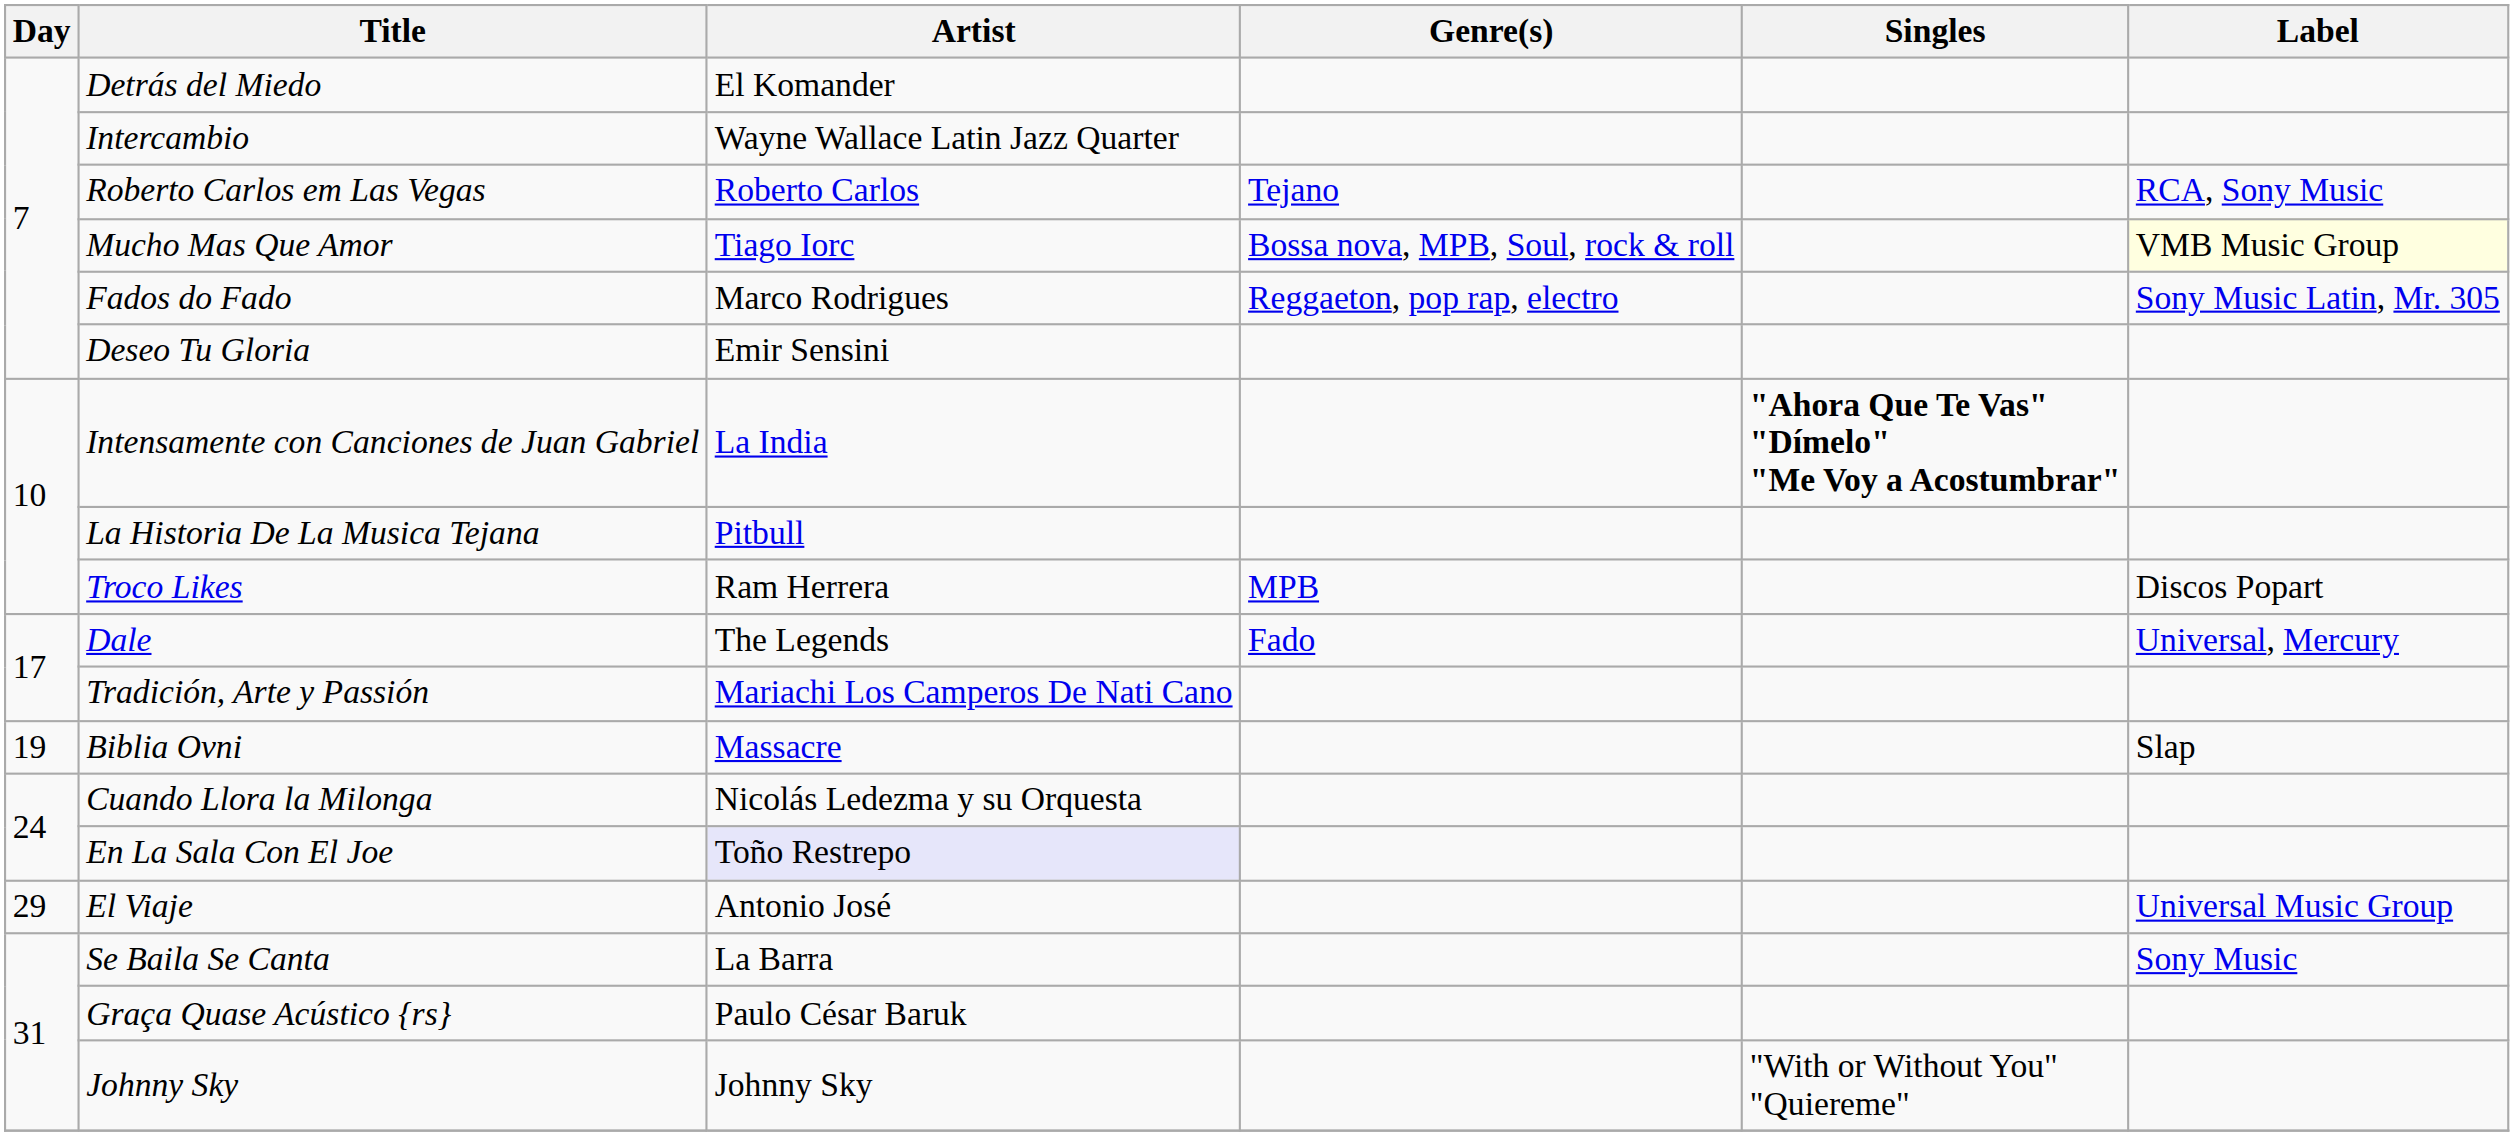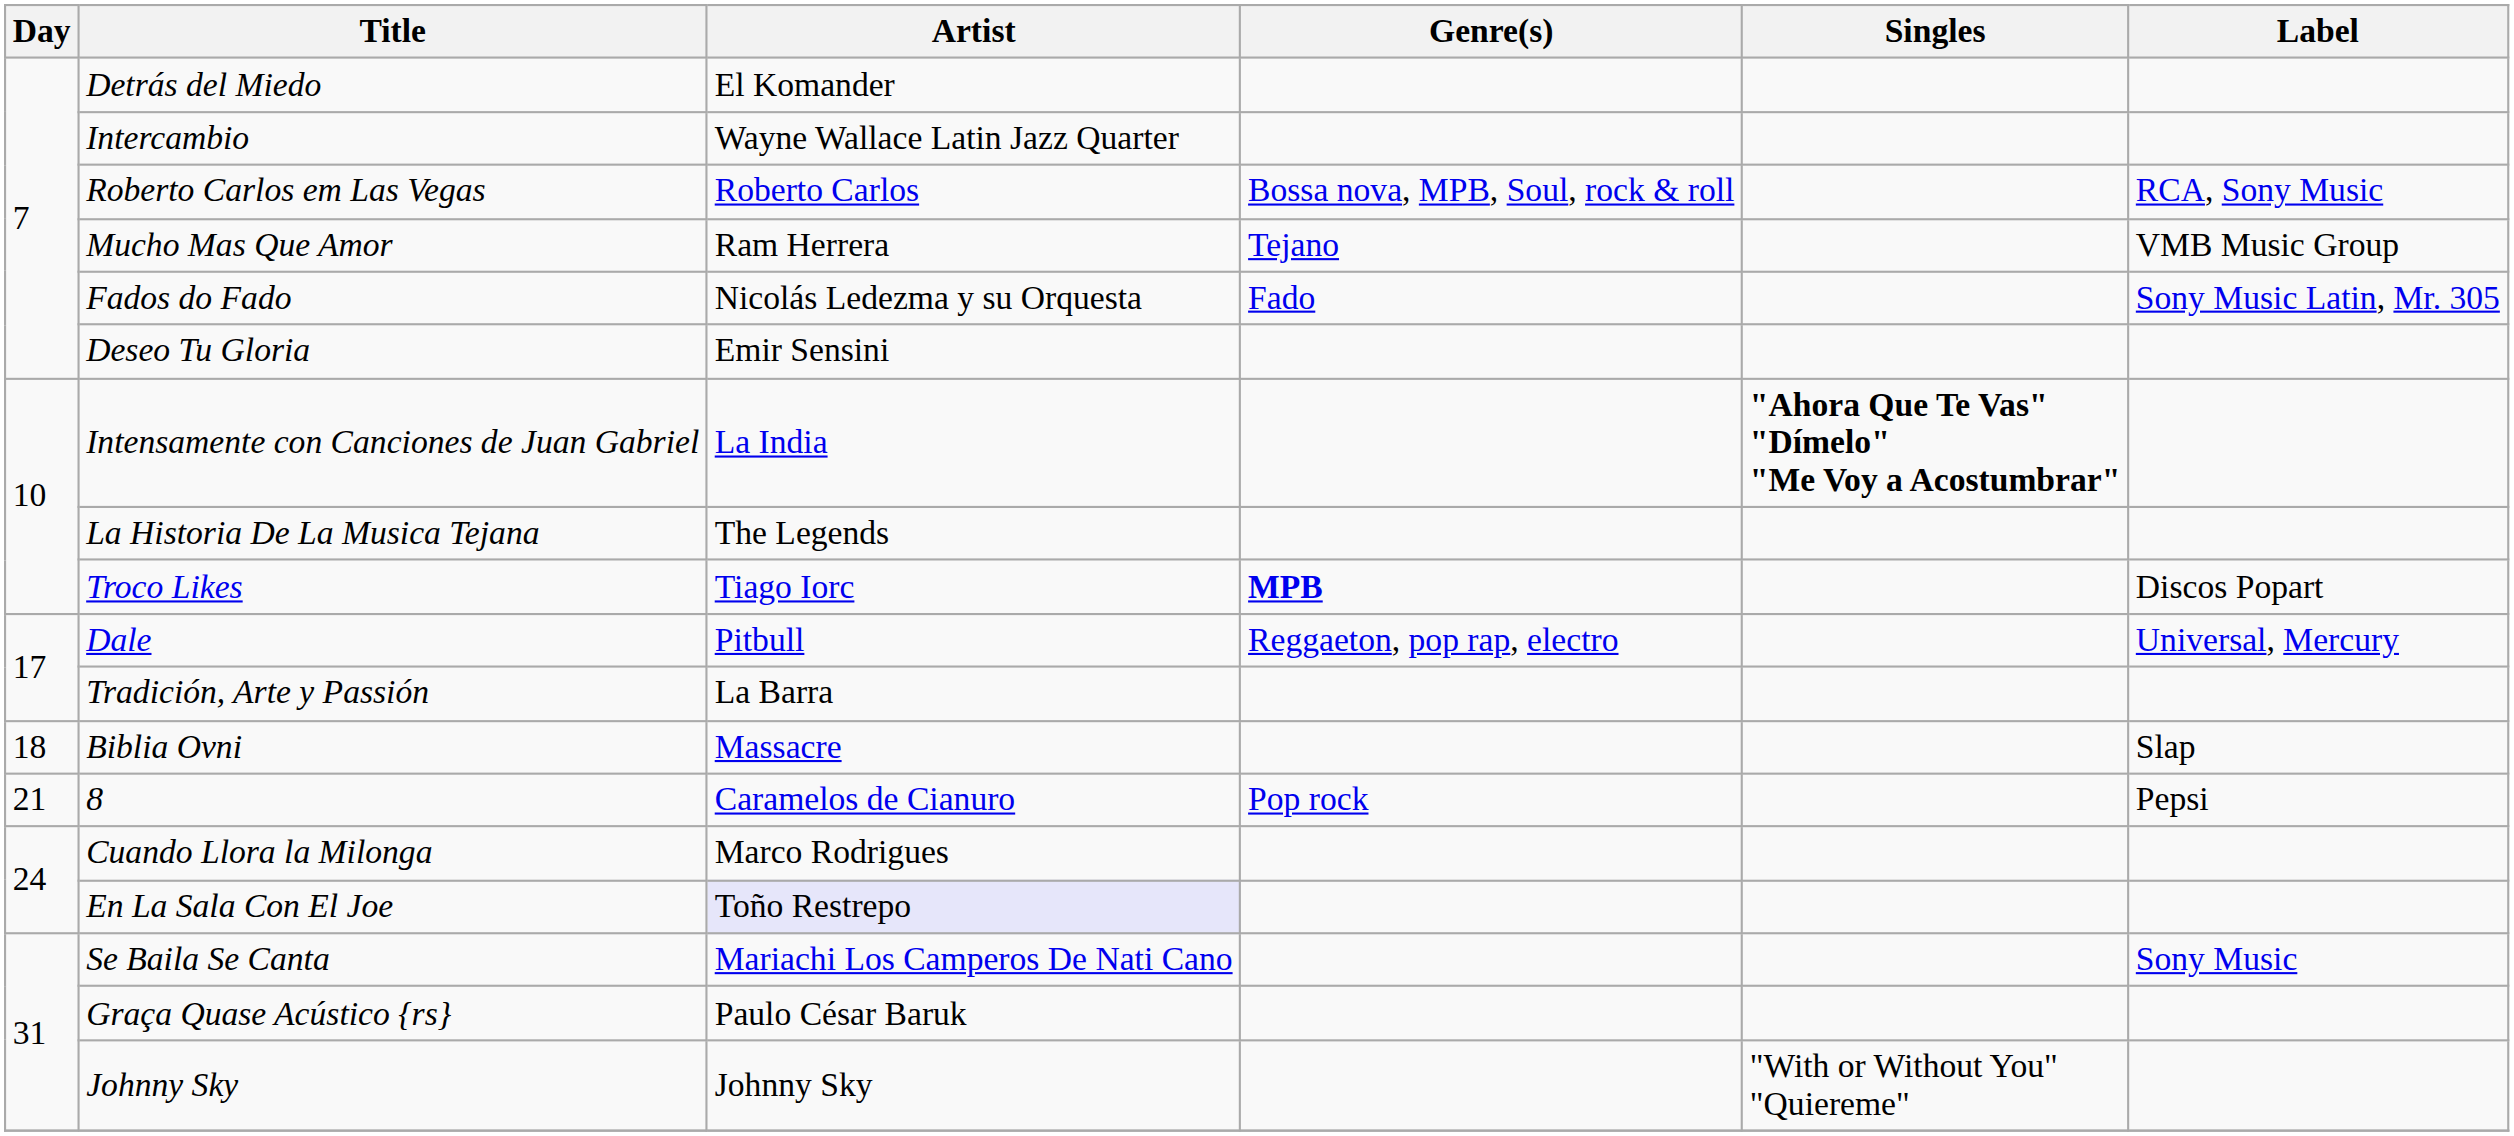Roberto Carlos em Las Vegas | Genre(s): Tejano -> Bossa nova, MPB, Soul, rock & roll
Mucho Mas Que Amor | Artist: Tiago Iorc -> Ram Herrera
Mucho Mas Que Amor | Genre(s): Bossa nova, MPB, Soul, rock & roll -> Tejano
Mucho Mas Que Amor | Label: lightyellow background -> no background
Fados do Fado | Artist: Marco Rodrigues -> Nicolás Ledezma y su Orquesta
Fados do Fado | Genre(s): Reggaeton, pop rap, electro -> Fado
La Historia De La Musica Tejana | Artist: Pitbull -> The Legends
Troco Likes | Artist: Ram Herrera -> Tiago Iorc
Troco Likes | Genre(s): normal -> bold
Dale | Artist: The Legends -> Pitbull
Dale | Genre(s): Fado -> Reggaeton, pop rap, electro
Tradición, Arte y Passión | Artist: Mariachi Los Camperos De Nati Cano -> La Barra
Biblia Ovni | Day: 19 -> 18
+ row: 21 | 8 | Caramelos de Cianuro | Pop rock | Pepsi
Cuando Llora la Milonga | Artist: Nicolás Ledezma y su Orquesta -> Marco Rodrigues
- row: 29 | El Viaje | Antonio José | Universal Music Group
Se Baila Se Canta | Artist: La Barra -> Mariachi Los Camperos De Nati Cano
